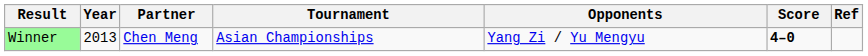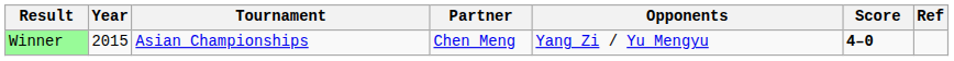columns swapped: Tournament <-> Partner
Winner | Year: 2013 -> 2015
